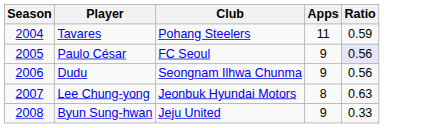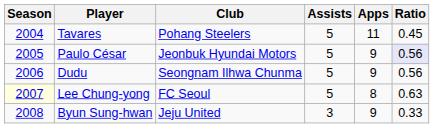+ column: Assists | 5 | 5 | 5 | 5 | 3
Tavares | Ratio: 0.59 -> 0.45
Paulo César | Club: FC Seoul -> Jeonbuk Hyundai Motors
Lee Chung-yong | Season: no background -> lightyellow background
Lee Chung-yong | Club: Jeonbuk Hyundai Motors -> FC Seoul
